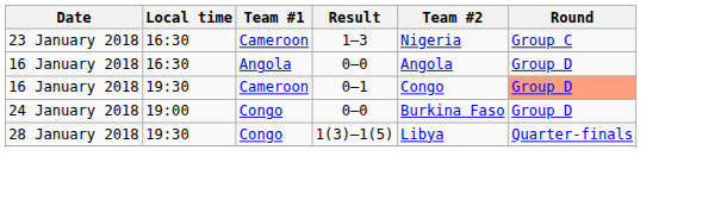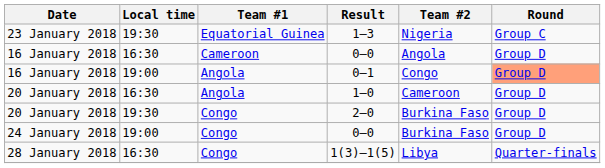1–3 | Local time: 16:30 -> 19:30
1–3 | Team #1: Cameroon -> Equatorial Guinea
16 January 2018 / 0–0 | Team #1: Angola -> Cameroon
0–1 | Local time: 19:30 -> 19:00
0–1 | Team #1: Cameroon -> Angola
+ row: 20 January 2018 | 16:30 | Angola | 1–0 | Cameroon | Group D
+ row: 20 January 2018 | 19:30 | Congo | 2–0 | Burkina Faso | Group D
1(3)–1(5) | Local time: 19:30 -> 16:30
